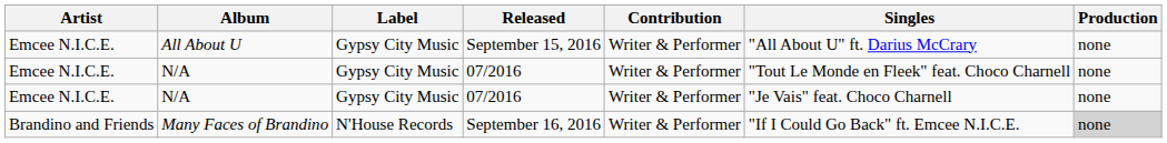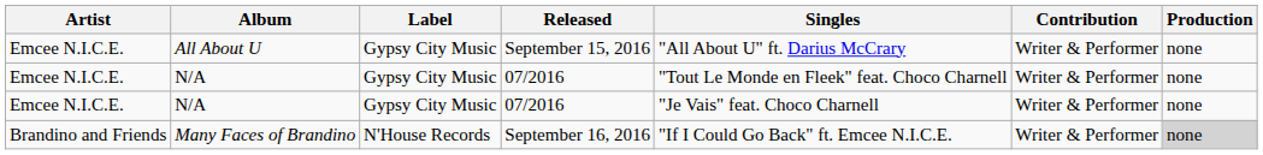columns swapped: Singles <-> Contribution
